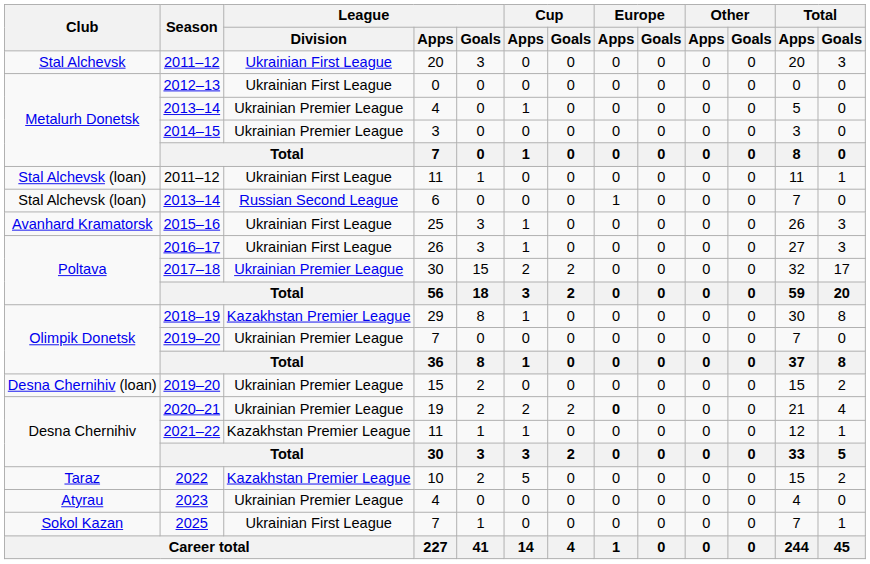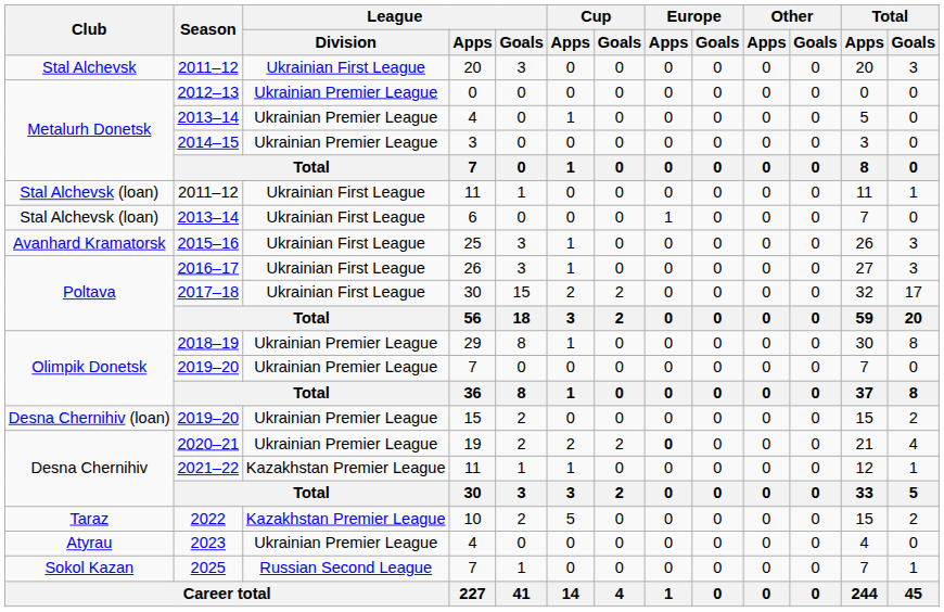2012–13 | League / Division: Ukrainian First League -> Ukrainian Premier League
2013–14 / 6 | League / Division: Russian Second League -> Ukrainian First League
2017–18 | League / Division: Ukrainian Premier League -> Ukrainian First League
2018–19 | League / Division: Kazakhstan Premier League -> Ukrainian Premier League
2025 | League / Division: Ukrainian First League -> Russian Second League
